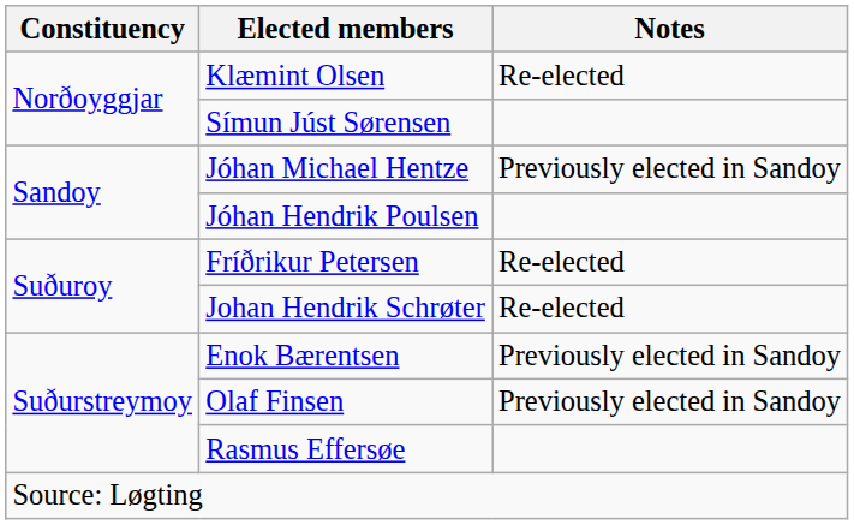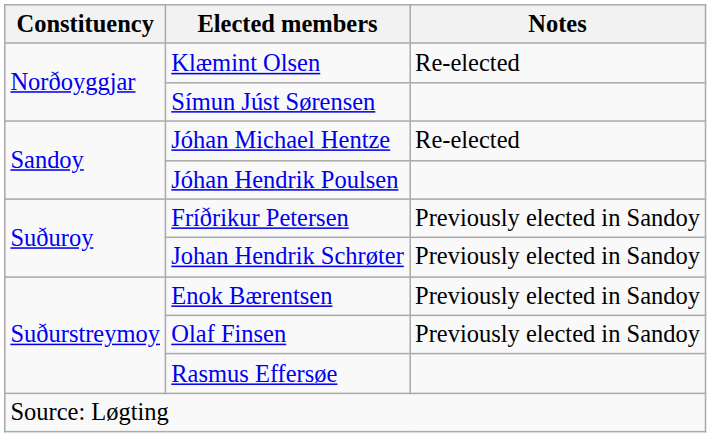Jóhan Michael Hentze | Notes: Previously elected in Sandoy -> Re-elected
Fríðrikur Petersen | Notes: Re-elected -> Previously elected in Sandoy
Johan Hendrik Schrøter | Notes: Re-elected -> Previously elected in Sandoy
